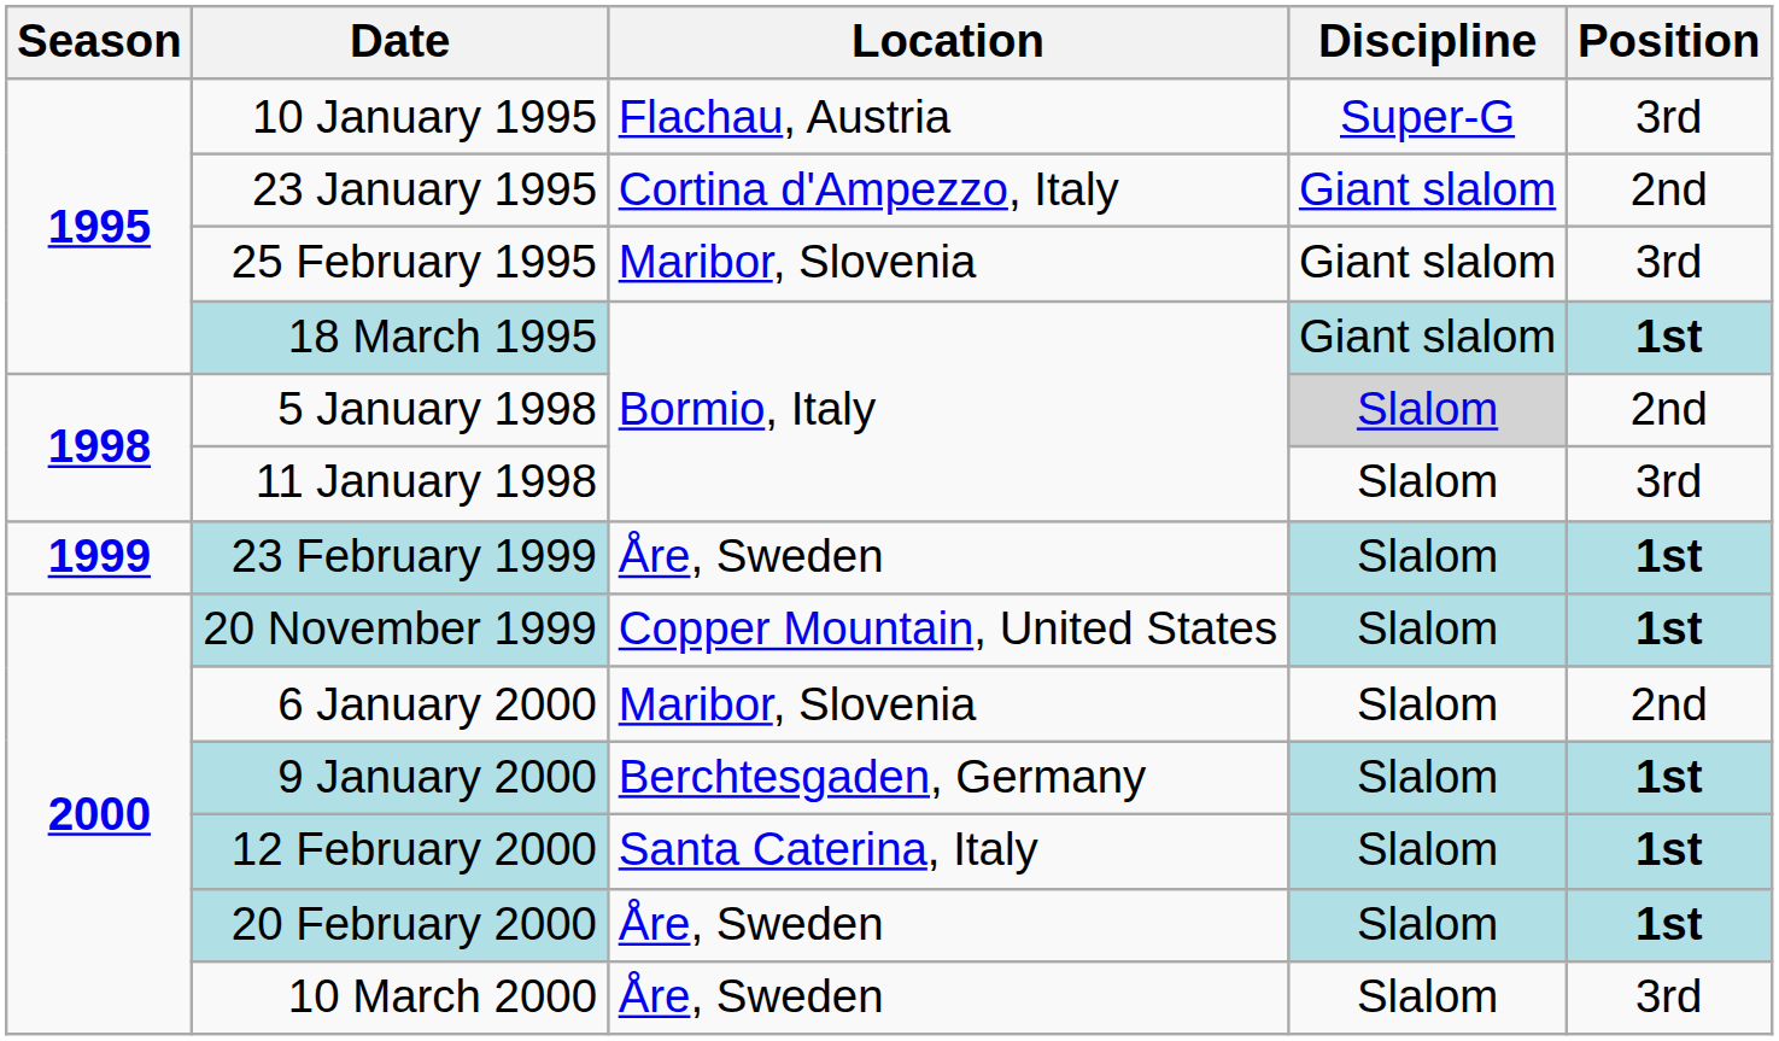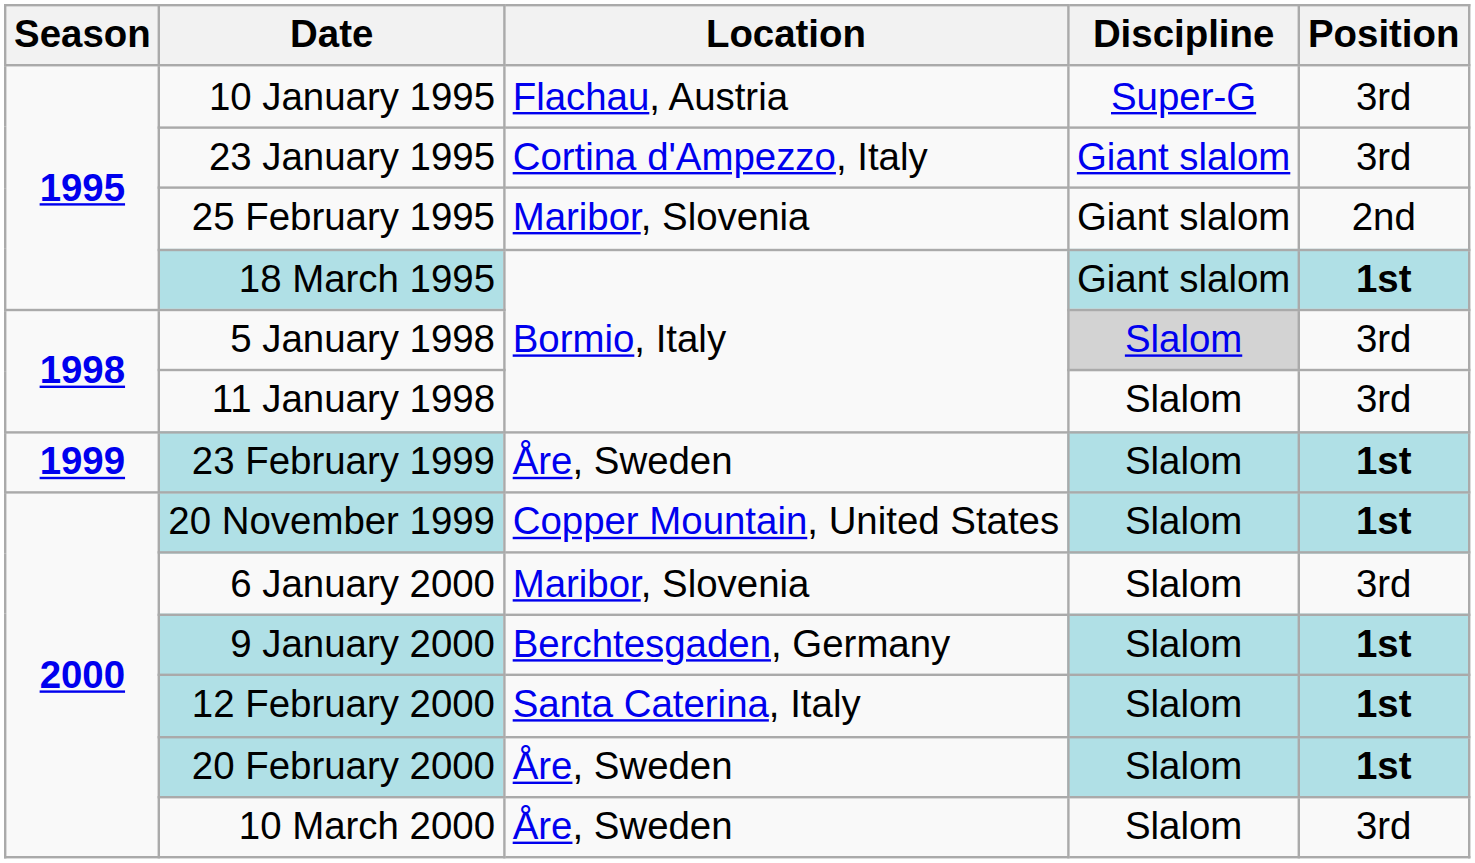23 January 1995 | Position: 2nd -> 3rd
25 February 1995 | Position: 3rd -> 2nd
5 January 1998 | Position: 2nd -> 3rd
6 January 2000 | Position: 2nd -> 3rd
